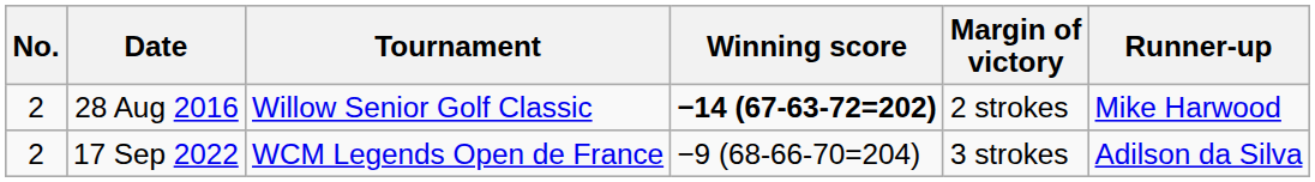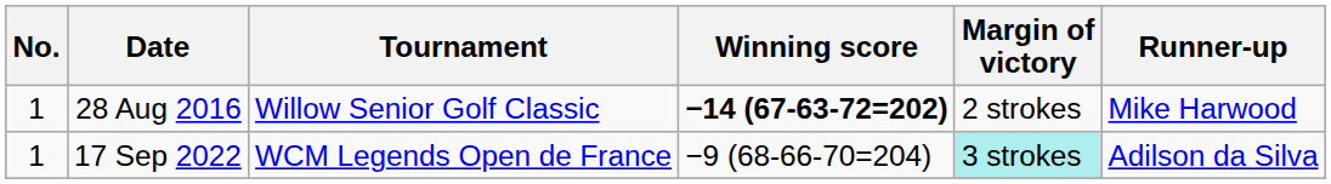28 Aug 2016 | No.: 2 -> 1
17 Sep 2022 | No.: 2 -> 1
17 Sep 2022 | Margin of victory: no background -> paleturquoise background
